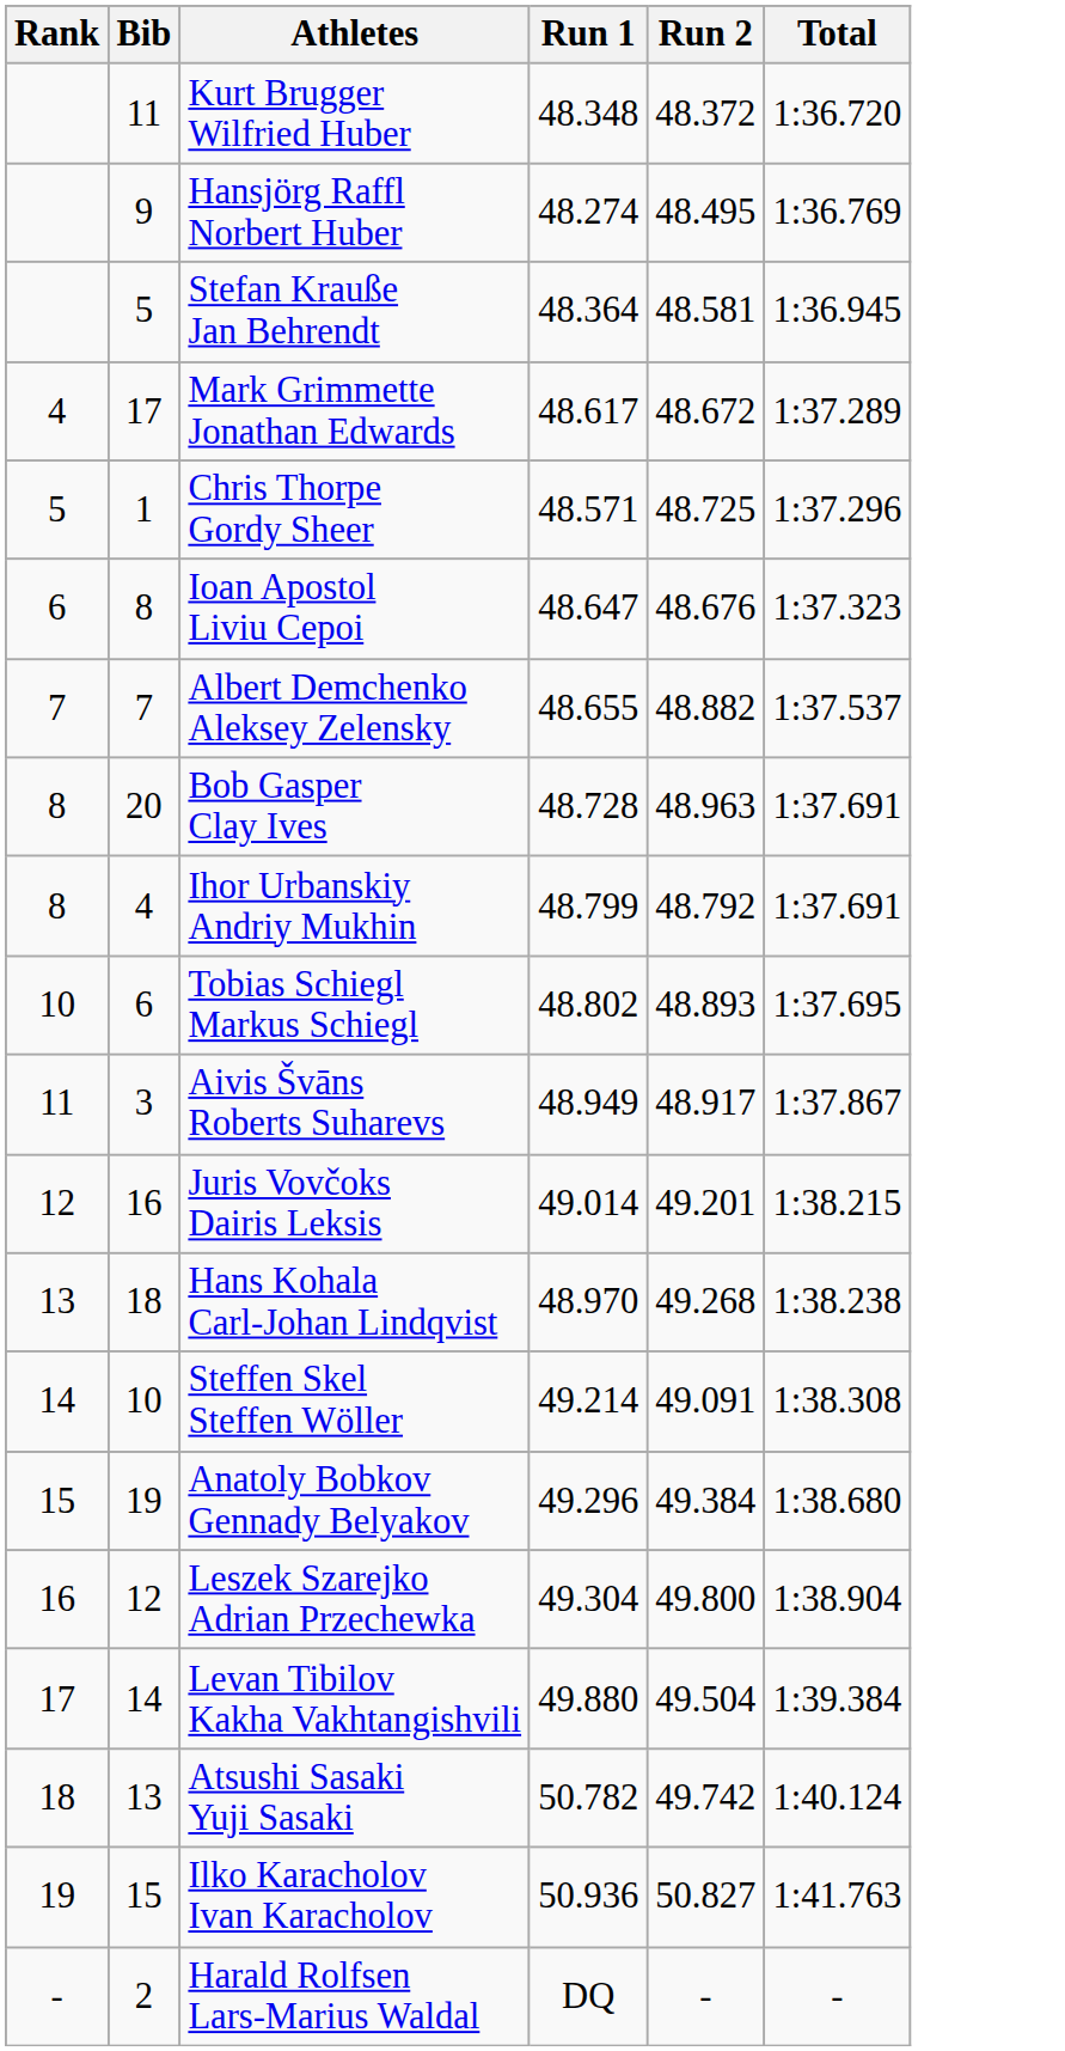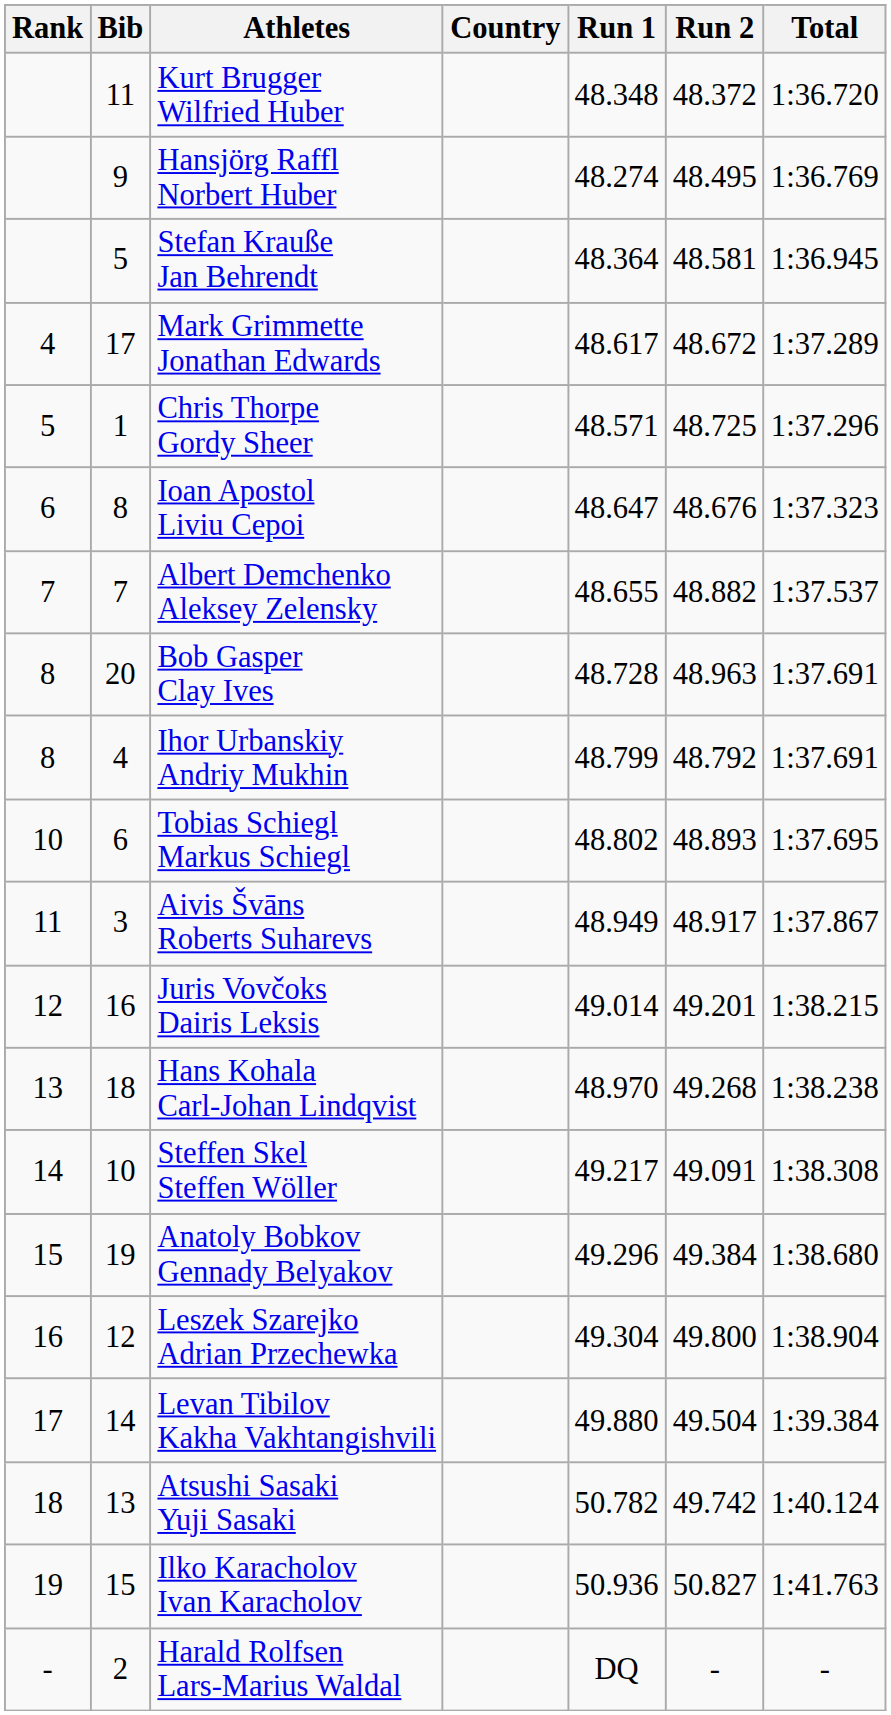+ column: Country
Steffen Skel Steffen Wöller | Run 1: 49.214 -> 49.217
